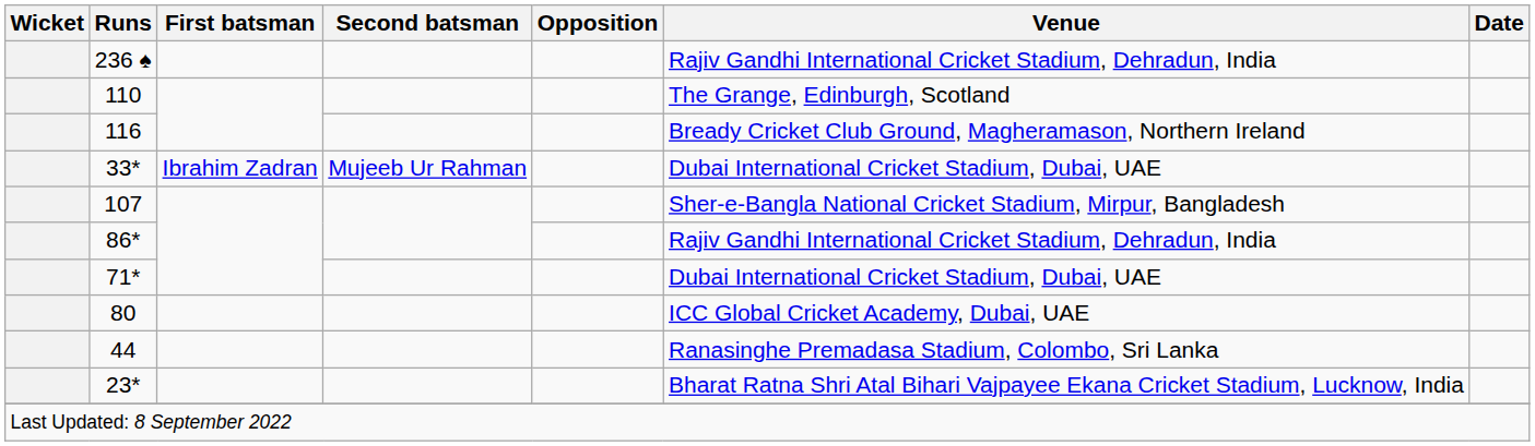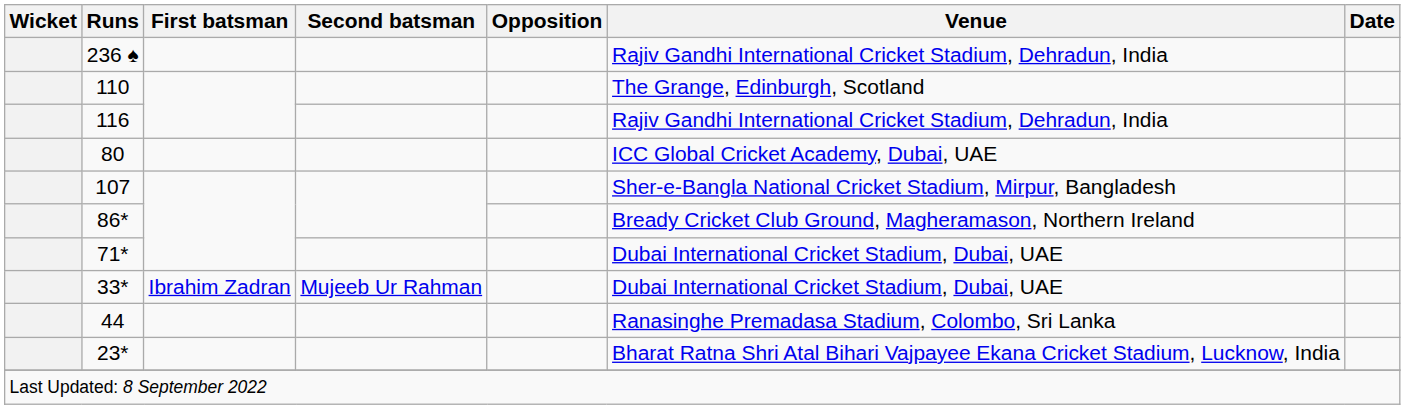116 | Venue: Bready Cricket Club Ground, Magheramason, Northern Ireland -> Rajiv Gandhi International Cricket Stadium, Dehradun, India
rows swapped: 80 <-> 33*
86* | Venue: Rajiv Gandhi International Cricket Stadium, Dehradun, India -> Bready Cricket Club Ground, Magheramason, Northern Ireland
